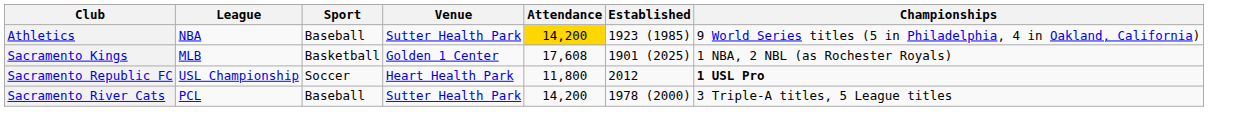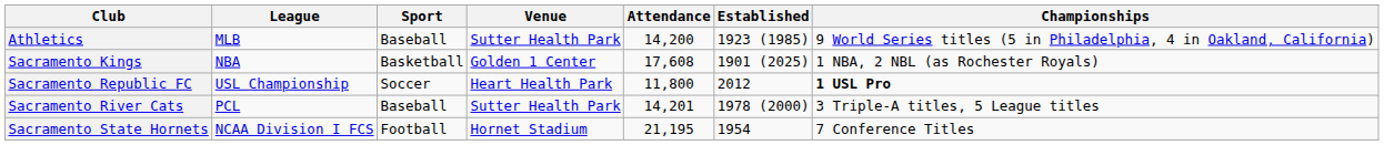Athletics | League: NBA -> MLB
Athletics | Attendance: gold background -> no background
Sacramento Kings | League: MLB -> NBA
Sacramento River Cats | Attendance: 14,200 -> 14,201
+ row: Sacramento State Hornets | NCAA Division I FCS | Football | Hornet Stadium | 21,195 | 1954 | 7 Conference Titles
